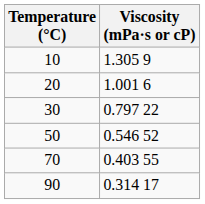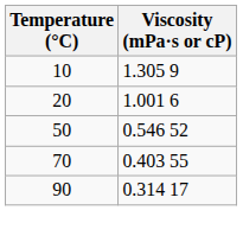- row: 30 | 0.797 22
